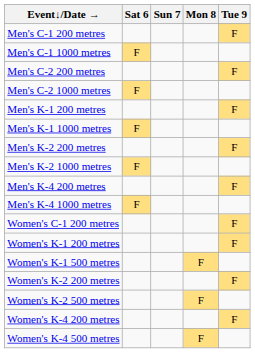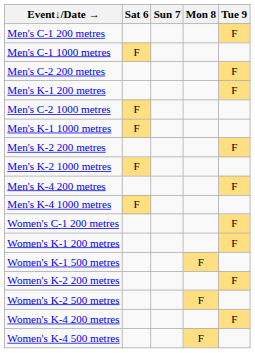rows swapped: Men's C-2 1000 metres <-> Men's K-1 200 metres
